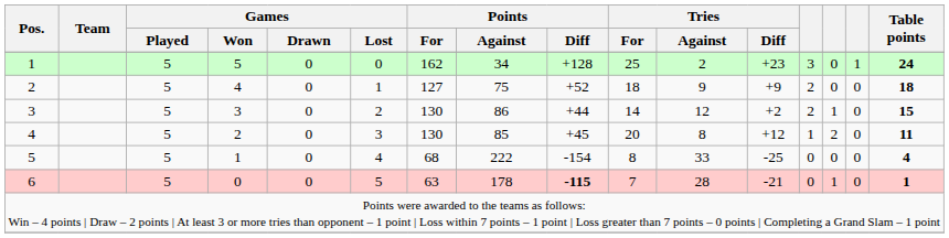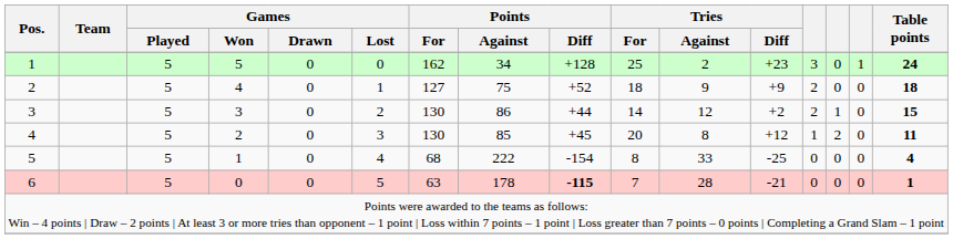6 | column 14: 1 -> 0
